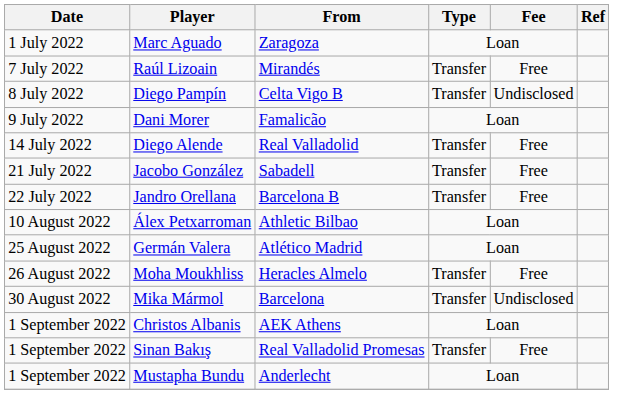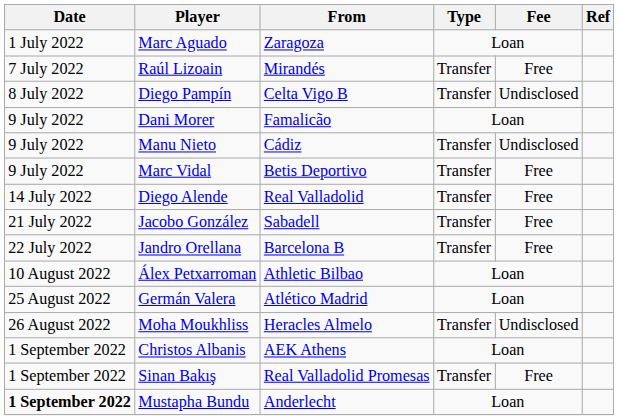+ row: 9 July 2022 | Manu Nieto | Cádiz | Transfer | Undisclosed
+ row: 9 July 2022 | Marc Vidal | Betis Deportivo | Transfer | Free
Moha Moukhliss | Fee: Free -> Undisclosed
- row: 30 August 2022 | Mika Mármol | Barcelona | Transfer | Undisclosed
Mustapha Bundu | Date: normal -> bold
